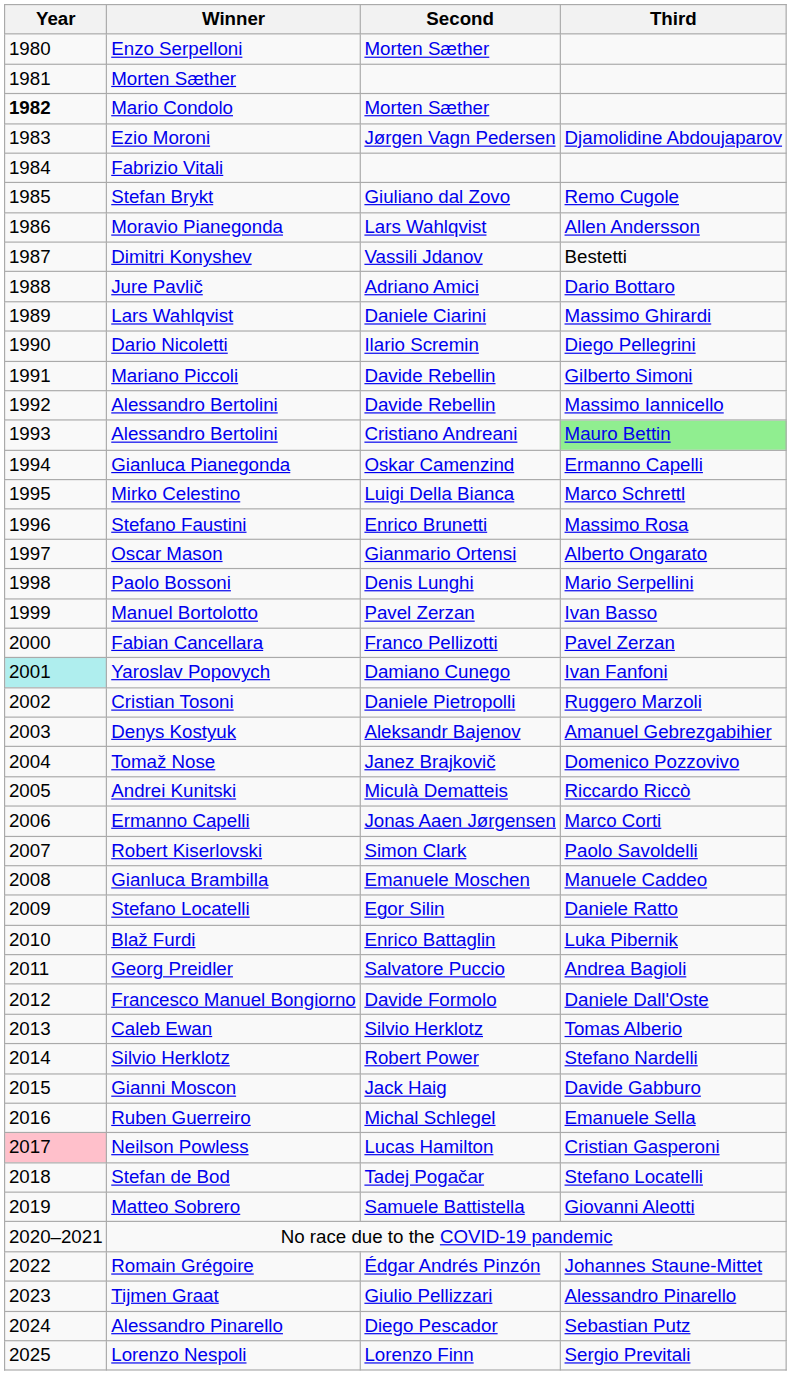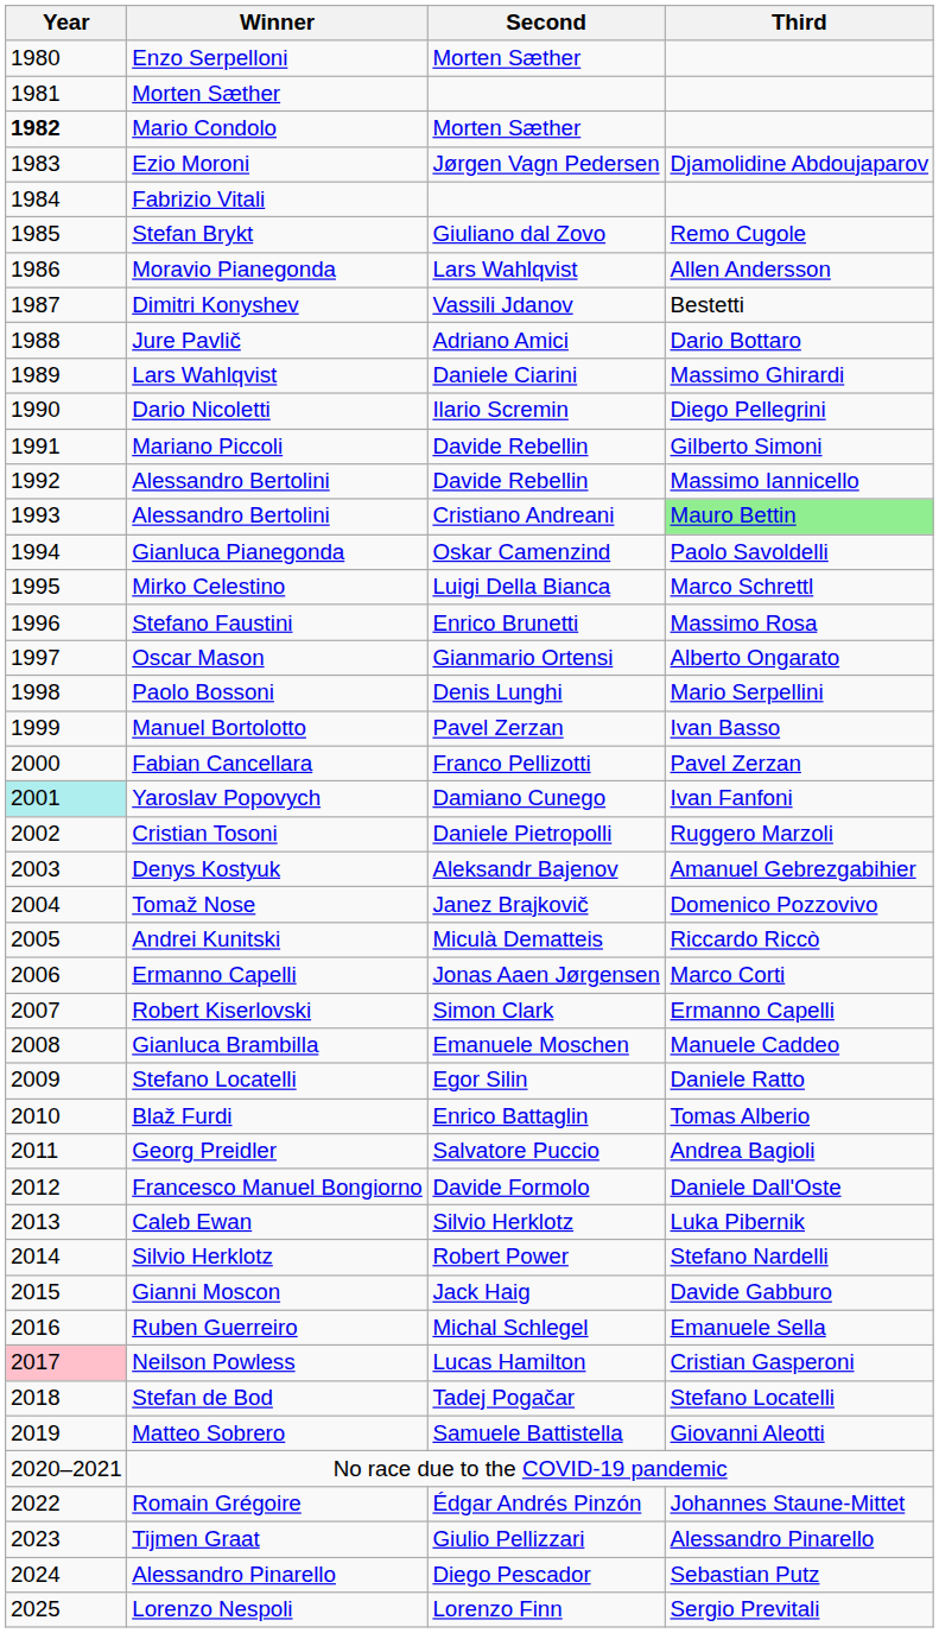Gianluca Pianegonda | Third: Ermanno Capelli -> Paolo Savoldelli
Robert Kiserlovski | Third: Paolo Savoldelli -> Ermanno Capelli
Blaž Furdi | Third: Luka Pibernik -> Tomas Alberio
Caleb Ewan | Third: Tomas Alberio -> Luka Pibernik
